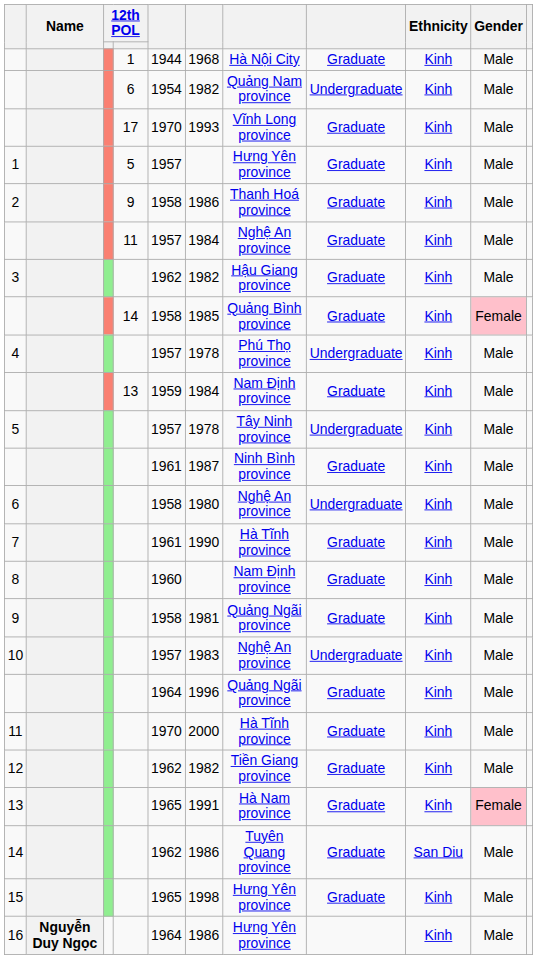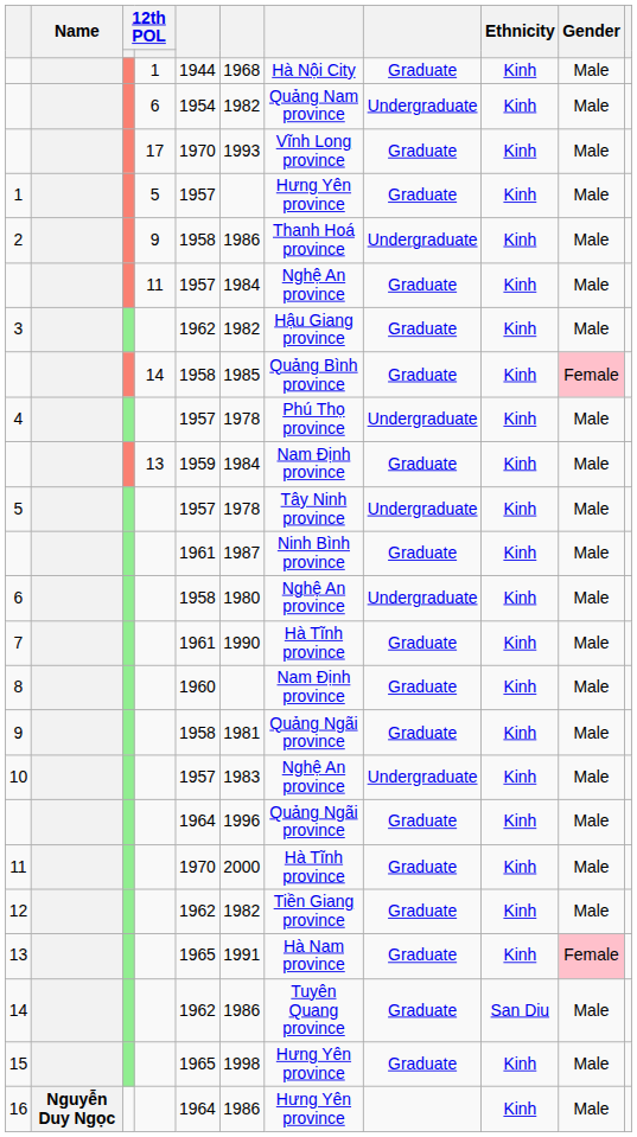2 | column 8: Graduate -> Undergraduate
